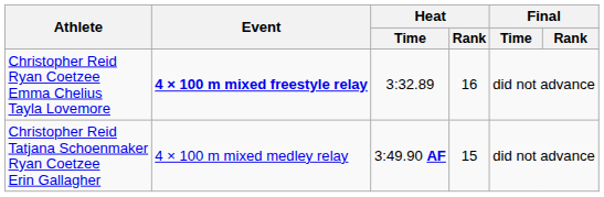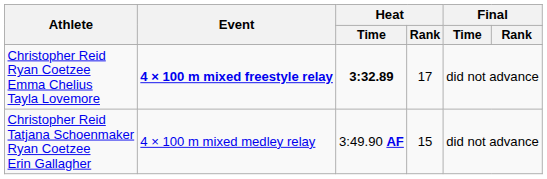Christopher Reid Ryan Coetzee Emma Chelius Tayla Lovemore | Heat / Time: normal -> bold
Christopher Reid Ryan Coetzee Emma Chelius Tayla Lovemore | Heat / Rank: 16 -> 17
